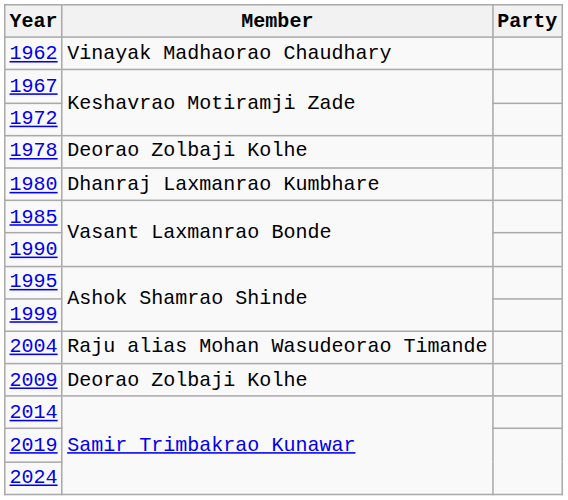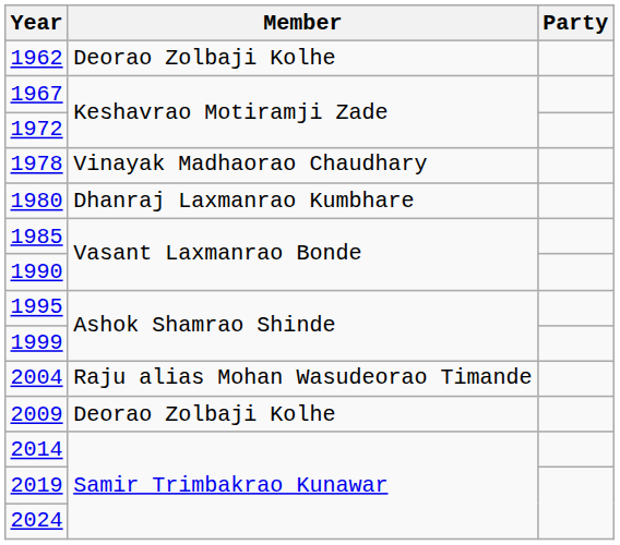1962 | Member: Vinayak Madhaorao Chaudhary -> Deorao Zolbaji Kolhe
1978 | Member: Deorao Zolbaji Kolhe -> Vinayak Madhaorao Chaudhary
